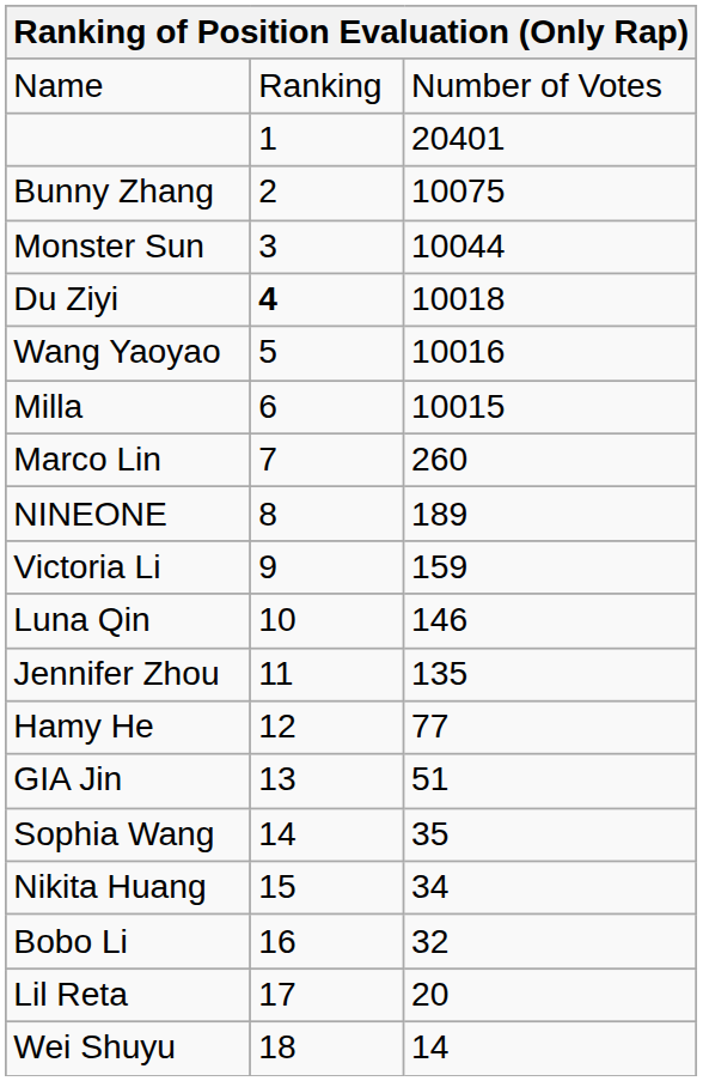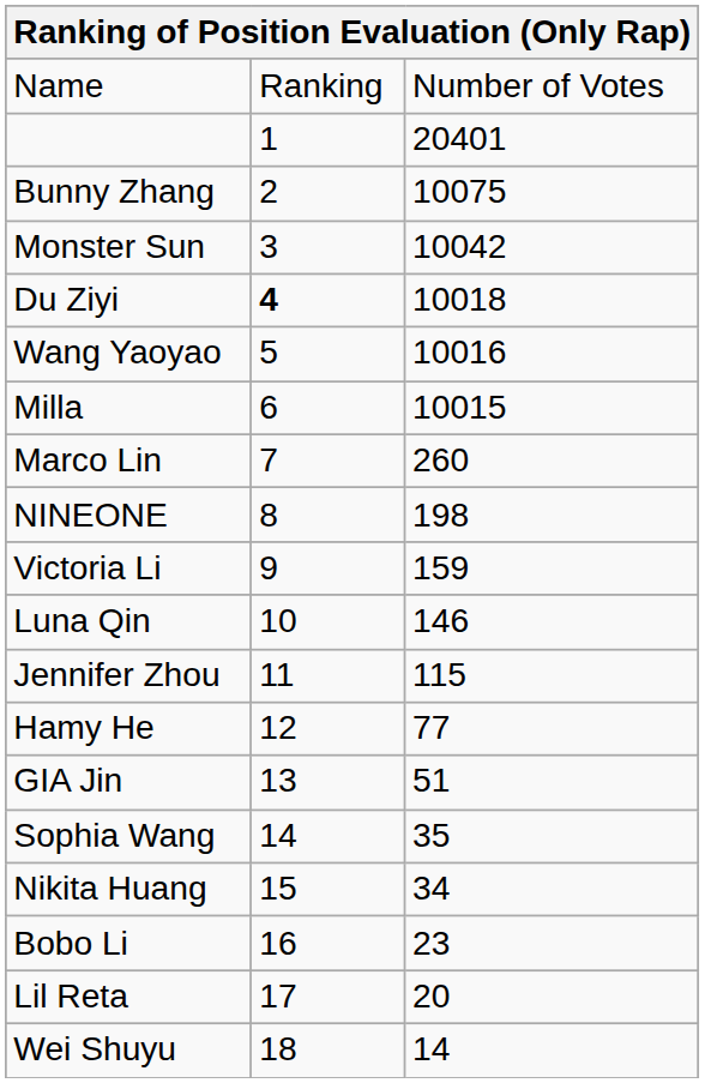Monster Sun | column 3: 10044 -> 10042
NINEONE | column 3: 189 -> 198
Jennifer Zhou | column 3: 135 -> 115
Bobo Li | column 3: 32 -> 23
